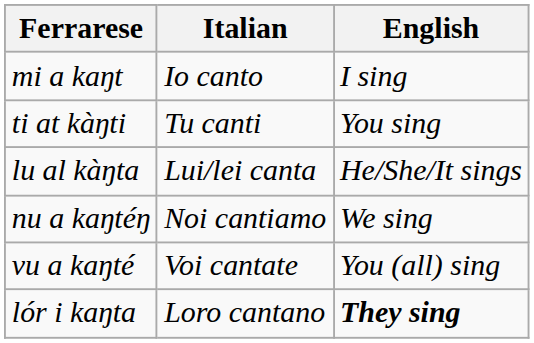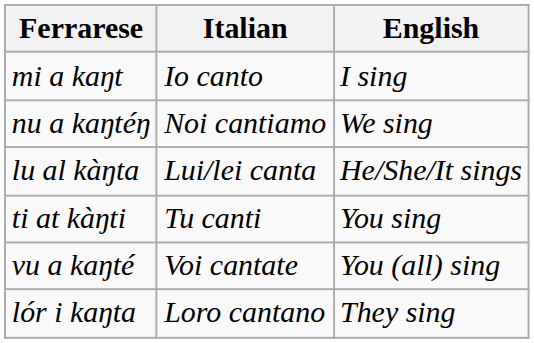rows swapped: ti at kàŋti <-> nu a kaŋtéŋ
lór i kaŋta | English: bold -> normal
